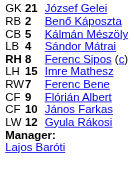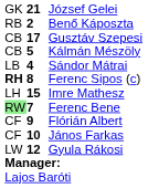+ row: CB | 17 | Gusztáv Szepesi
Ferenc Bene | column 1: no background -> lightgreen background
